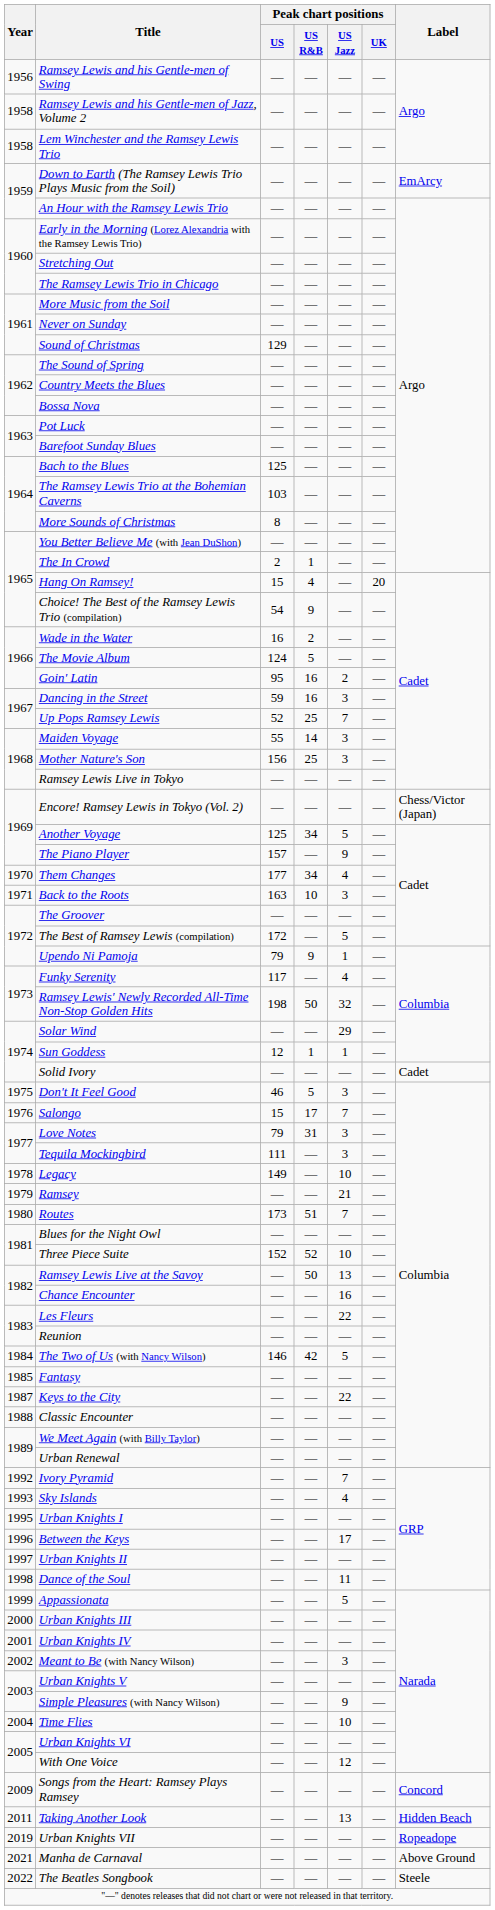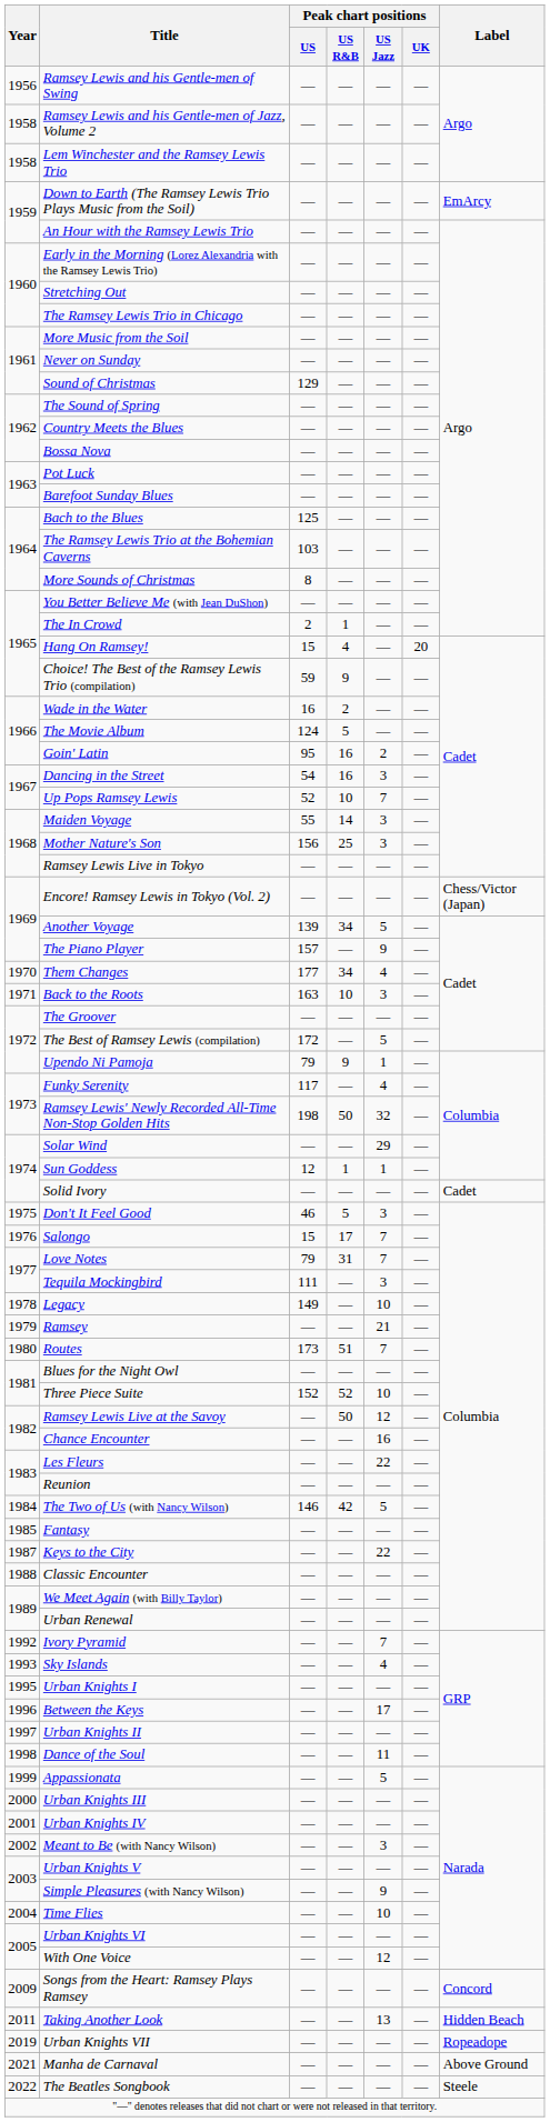Choice! The Best of the Ramsey Lewis Trio (compilation) | Peak chart positions / US: 54 -> 59
Dancing in the Street | Peak chart positions / US: 59 -> 54
Up Pops Ramsey Lewis | Peak chart positions / US R&B: 25 -> 10
Another Voyage | Peak chart positions / US: 125 -> 139
Love Notes | Peak chart positions / US Jazz: 3 -> 7
Ramsey Lewis Live at the Savoy | Peak chart positions / US Jazz: 13 -> 12
